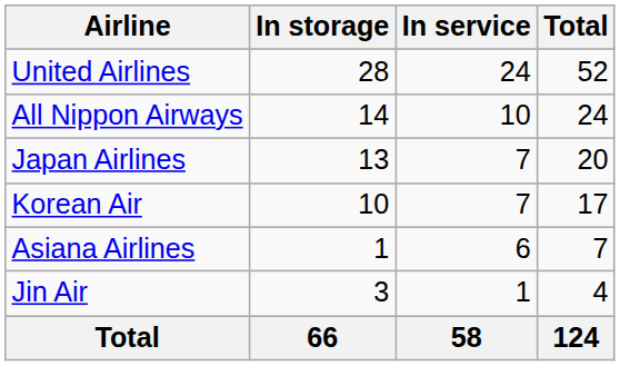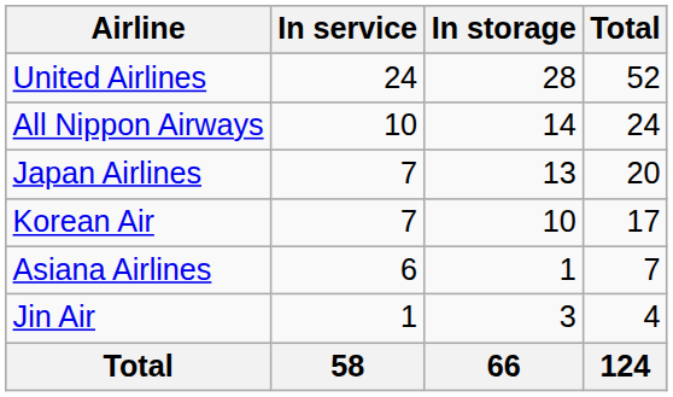columns swapped: In service <-> In storage
